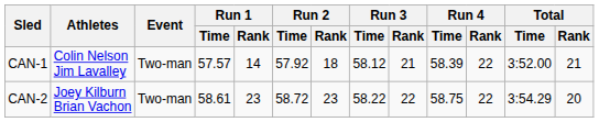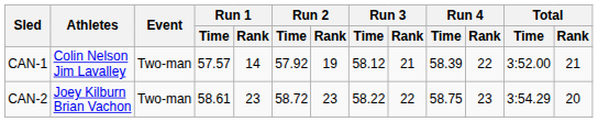CAN-1 | Run 2 / Rank: 18 -> 19
CAN-2 | Run 4 / Rank: 22 -> 23
